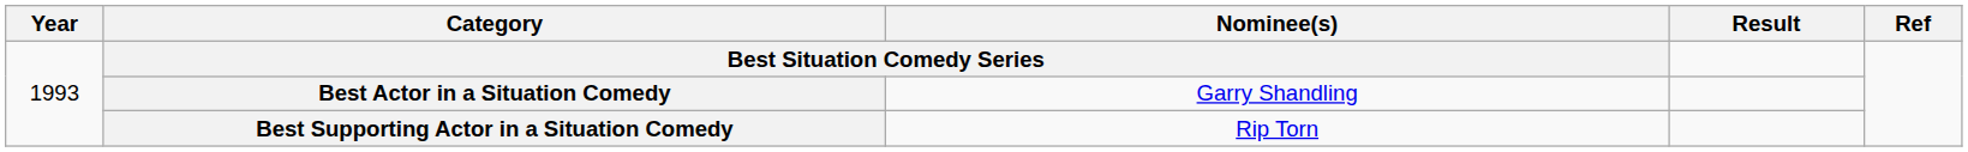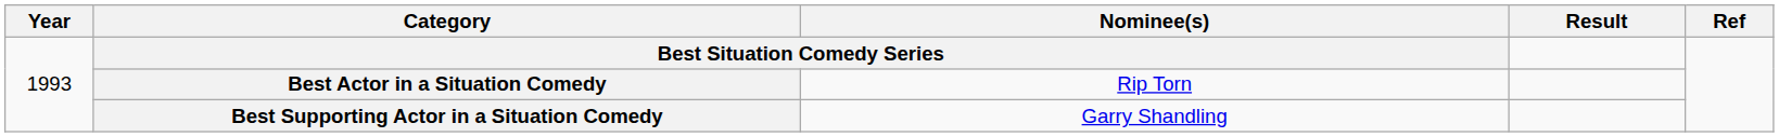Best Actor in a Situation Comedy | Nominee(s): Garry Shandling -> Rip Torn
Best Supporting Actor in a Situation Comedy | Nominee(s): Rip Torn -> Garry Shandling
